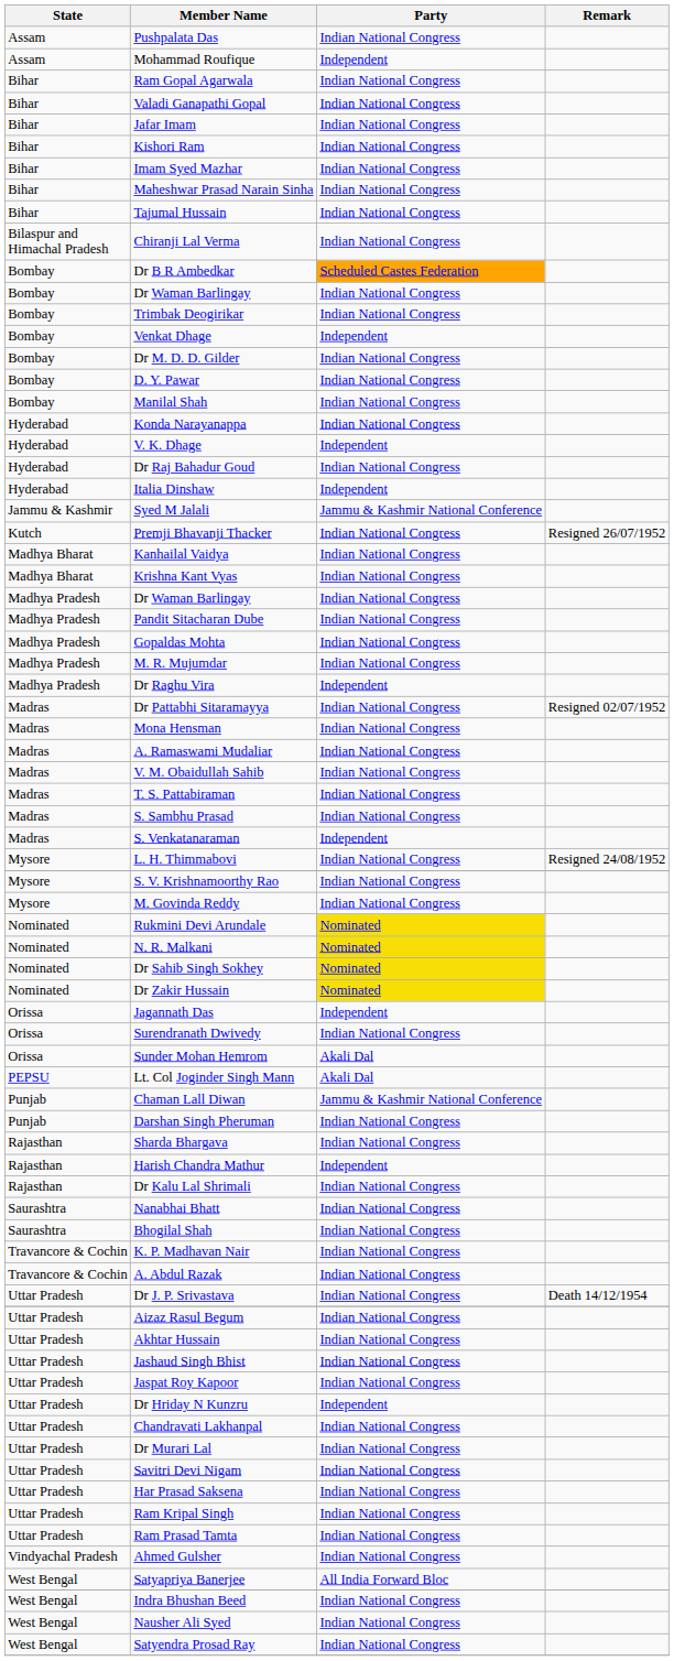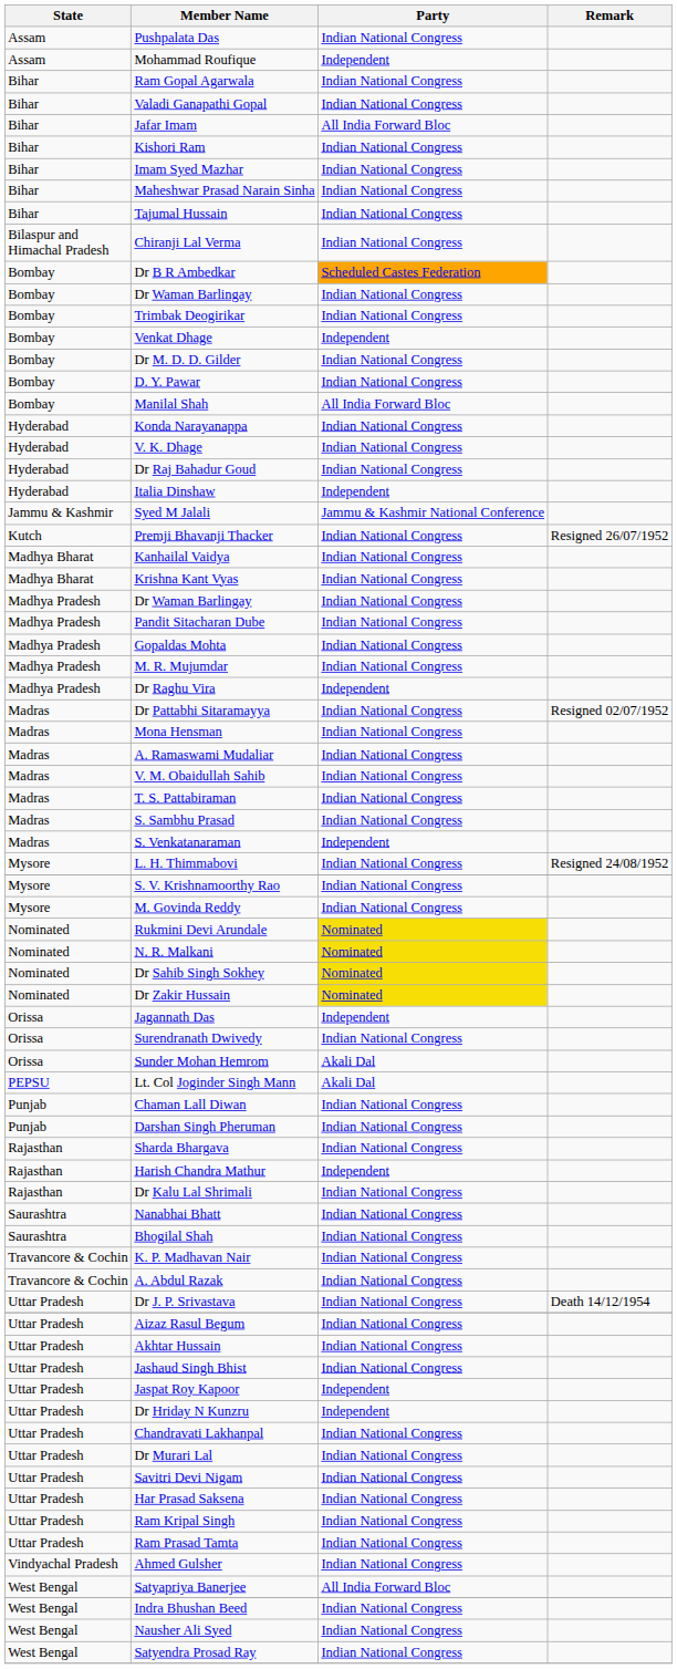Jafar Imam | Party: Indian National Congress -> All India Forward Bloc
Manilal Shah | Party: Indian National Congress -> All India Forward Bloc
V. K. Dhage | Party: Independent -> Indian National Congress
Chaman Lall Diwan | Party: Jammu & Kashmir National Conference -> Indian National Congress
Jaspat Roy Kapoor | Party: Indian National Congress -> Independent
